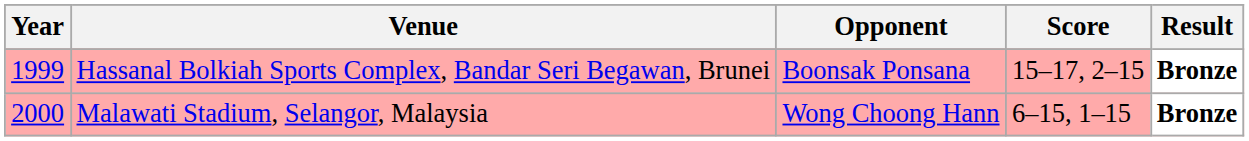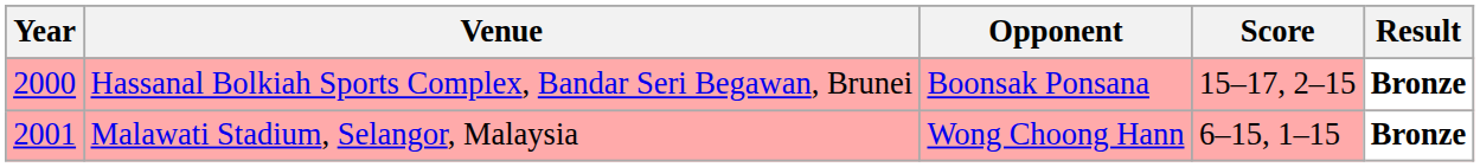Hassanal Bolkiah Sports Complex, Bandar Seri Begawan, Brunei | Year: 1999 -> 2000
Malawati Stadium, Selangor, Malaysia | Year: 2000 -> 2001
